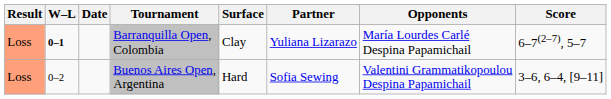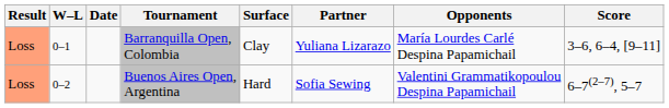Barranquilla Open, Colombia | W–L: bold -> normal
Barranquilla Open, Colombia | Score: 6–7(2–7), 5–7 -> 3–6, 6–4, [9–11]
Buenos Aires Open, Argentina | Score: 3–6, 6–4, [9–11] -> 6–7(2–7), 5–7
